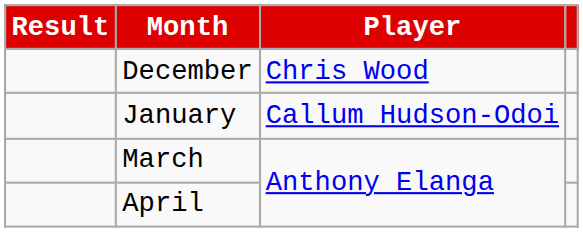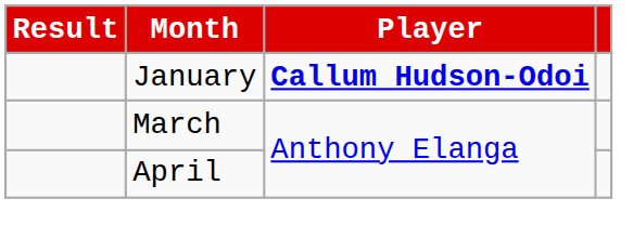- row: December | Chris Wood
January | Player: normal -> bold
